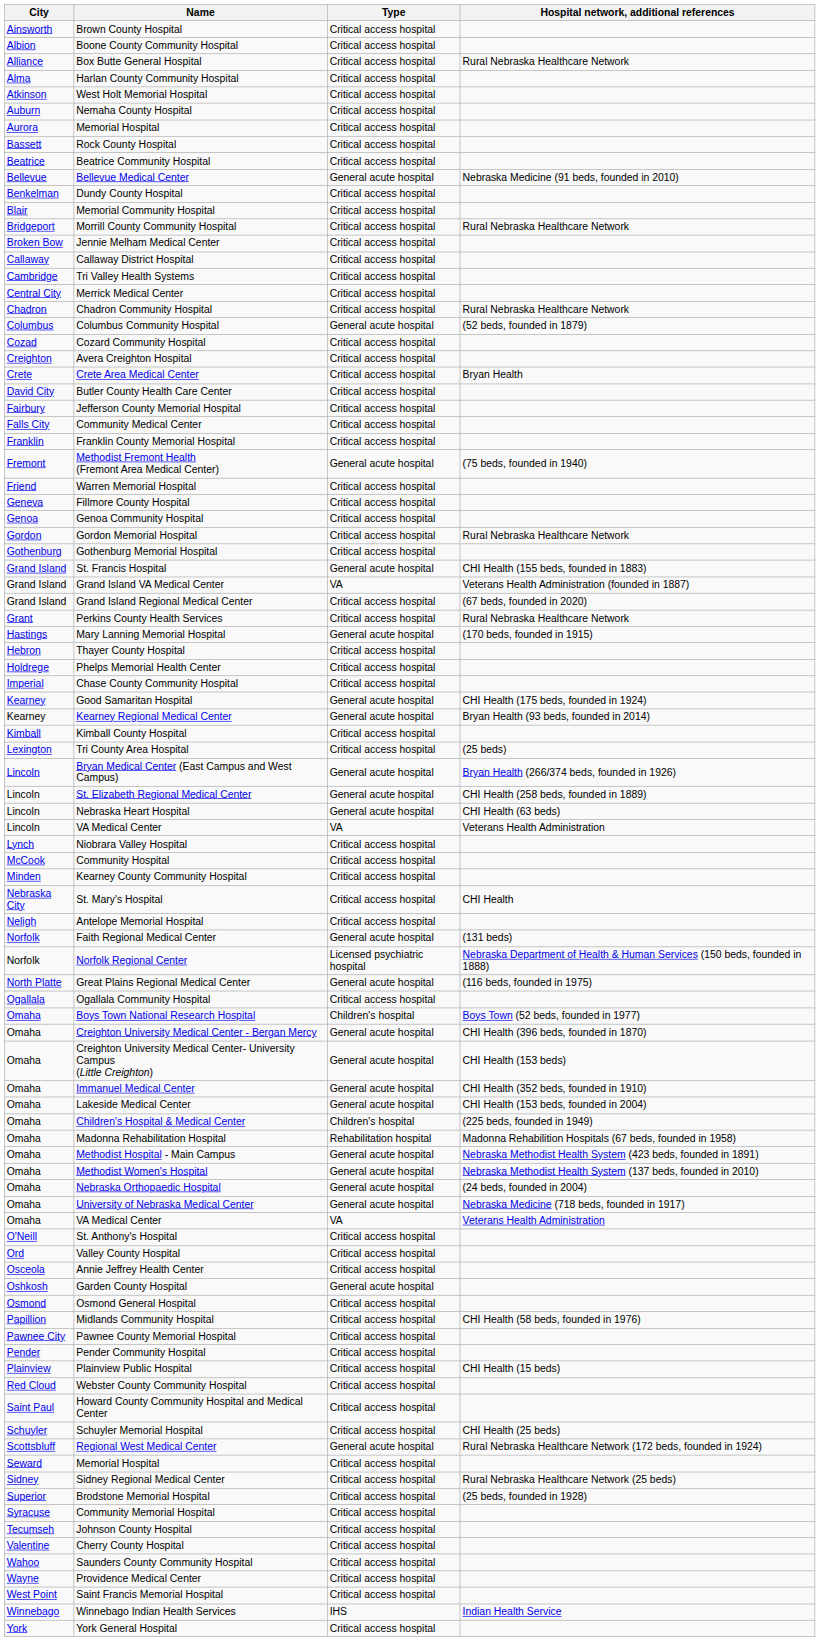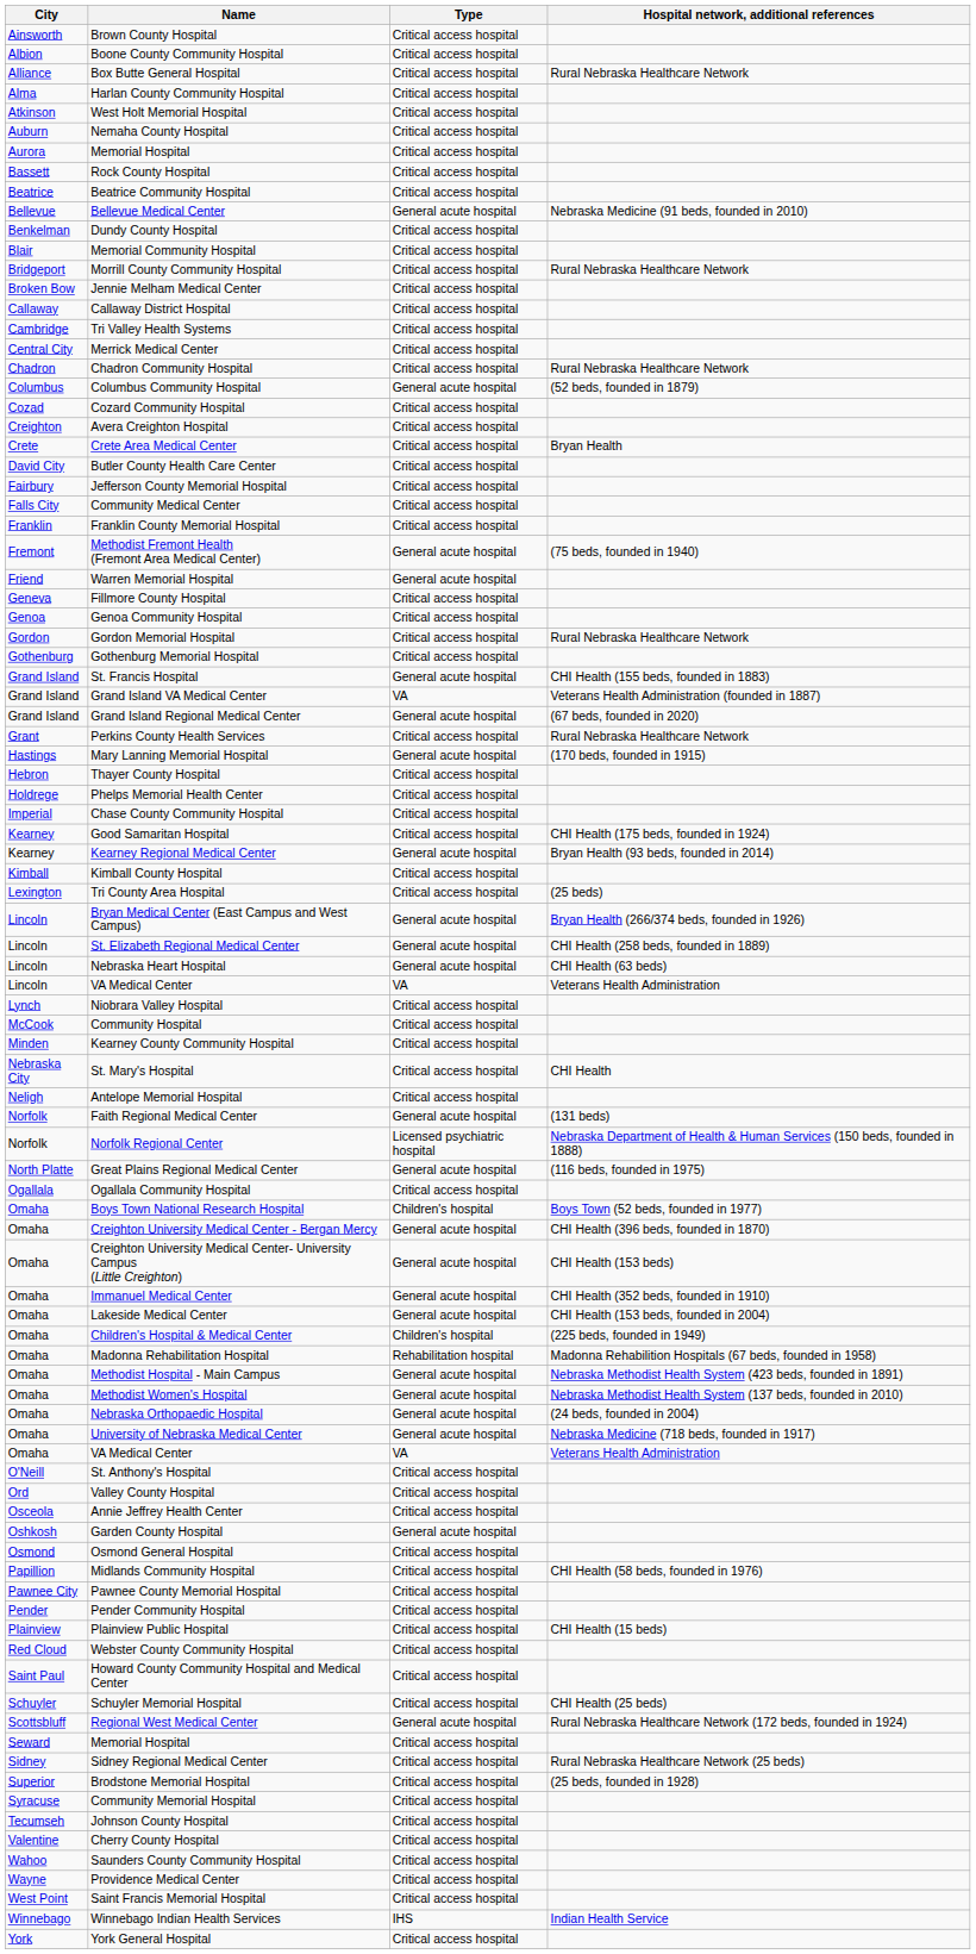Warren Memorial Hospital | Type: Critical access hospital -> General acute hospital
Grand Island Regional Medical Center | Type: Critical access hospital -> General acute hospital
Good Samaritan Hospital | Type: General acute hospital -> Critical access hospital
